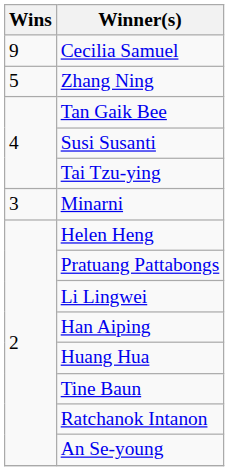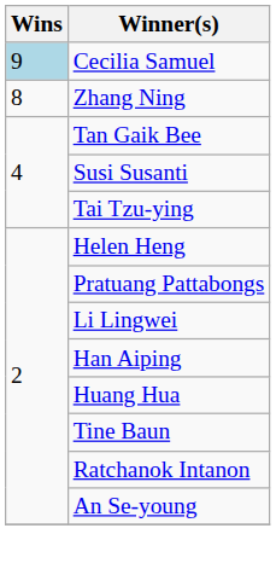Cecilia Samuel | Wins: no background -> lightblue background
Zhang Ning | Wins: 5 -> 8
- row: 3 | Minarni
